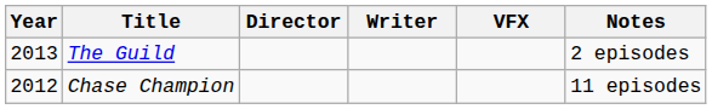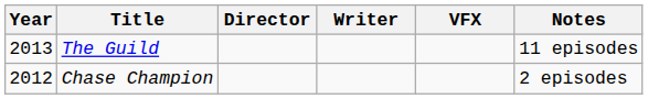The Guild | Notes: 2 episodes -> 11 episodes
Chase Champion | Notes: 11 episodes -> 2 episodes
